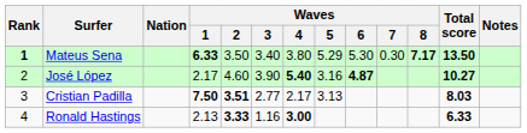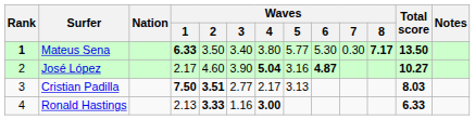Mateus Sena | Waves / 5: 5.29 -> 5.77
José López | Waves / 4: 5.40 -> 5.04
